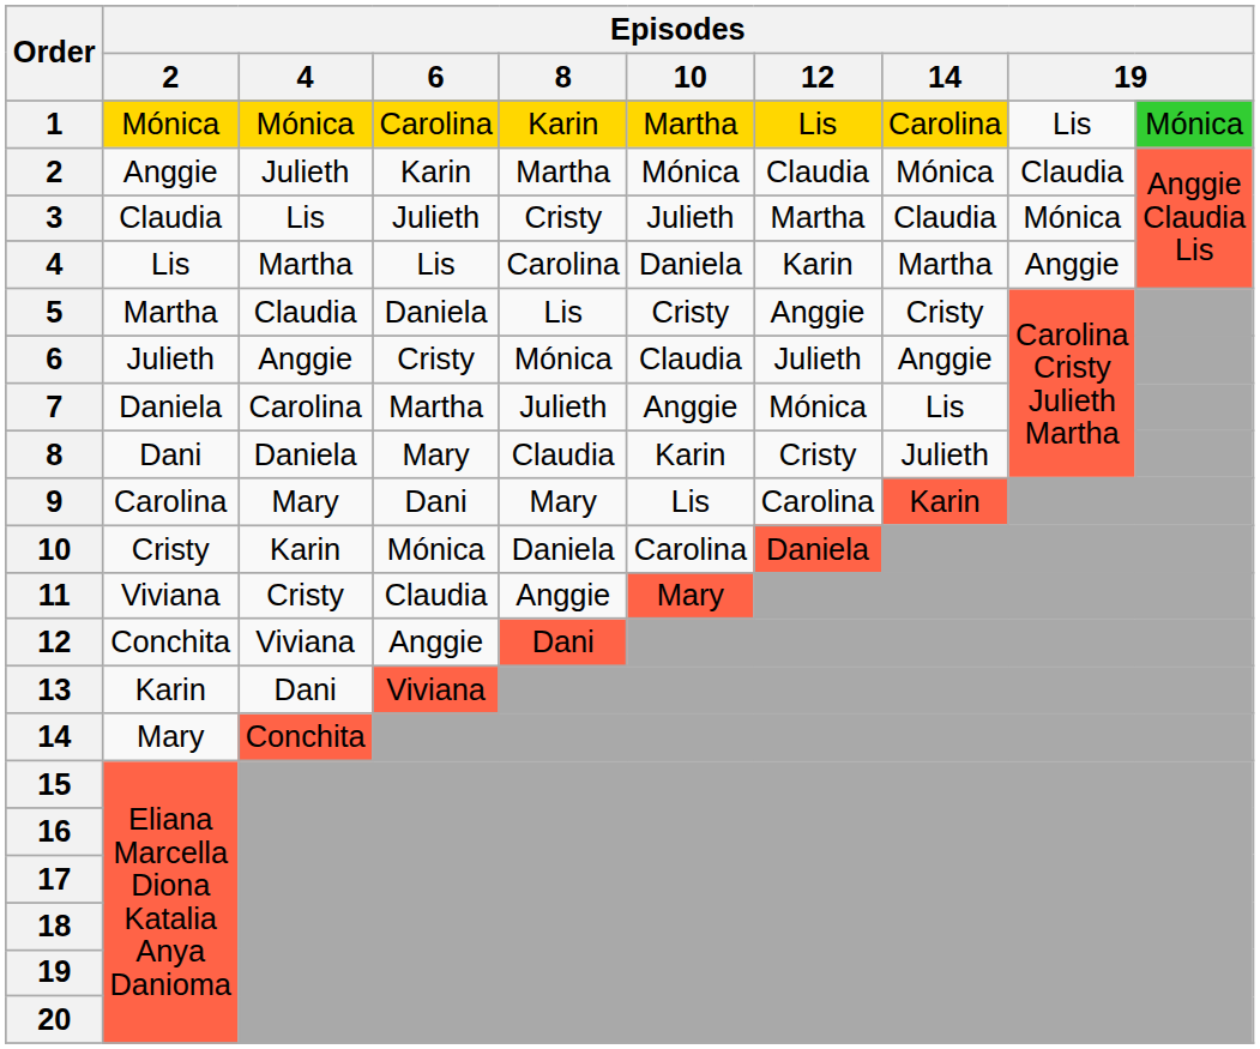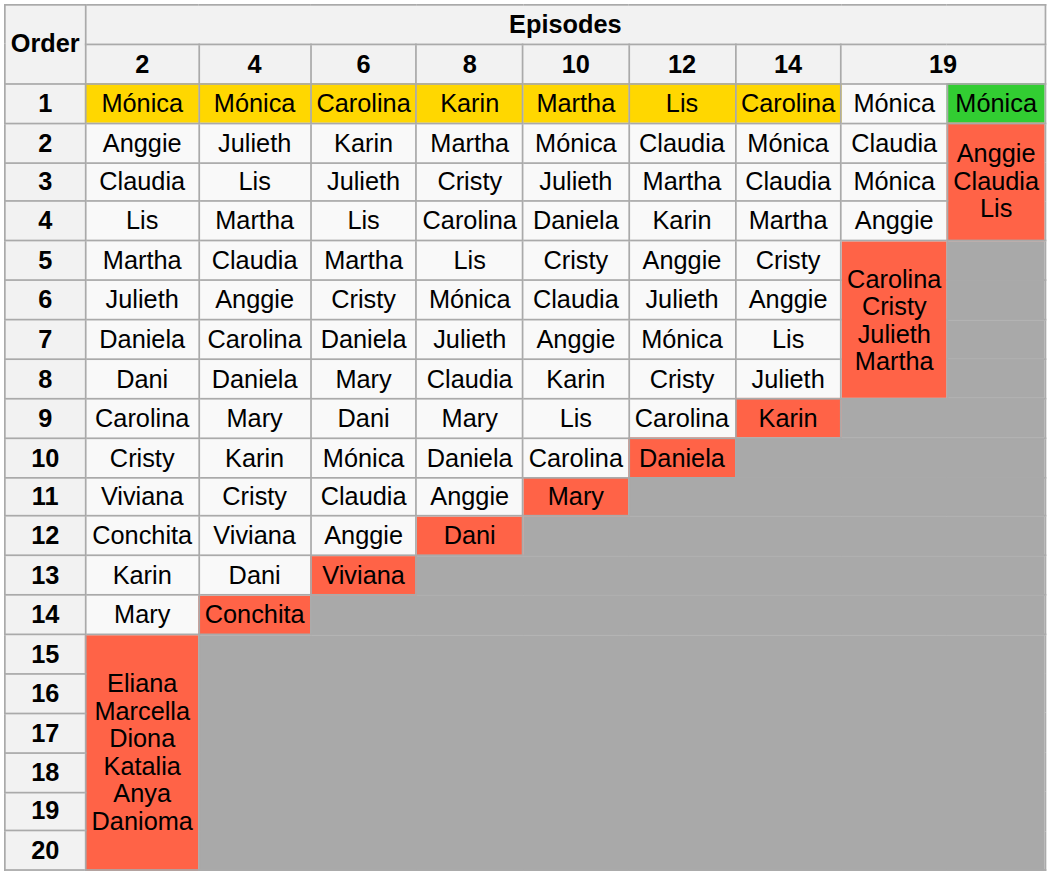1 | column 9: Lis -> Mónica
5 | Episodes / 6: Daniela -> Martha
7 | Episodes / 6: Martha -> Daniela
